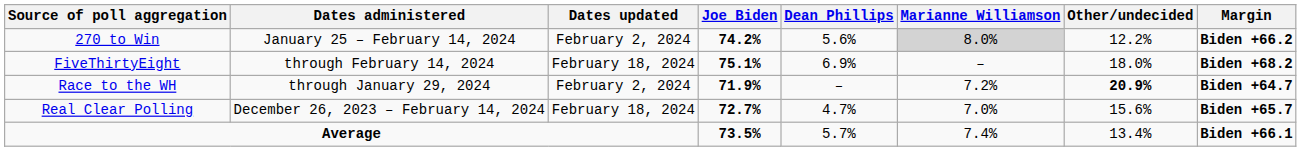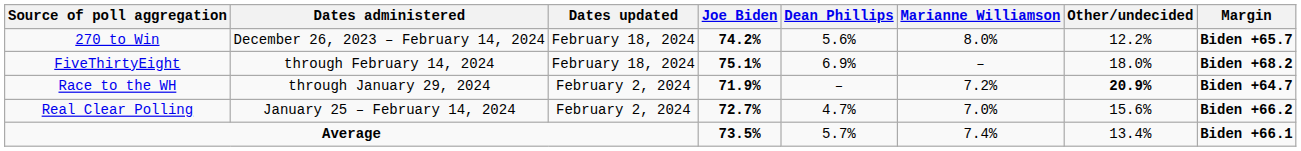270 to Win | Dates administered: January 25 – February 14, 2024 -> December 26, 2023 – February 14, 2024
270 to Win | Dates updated: February 2, 2024 -> February 18, 2024
270 to Win | Marianne Williamson: lightgrey background -> no background
270 to Win | Margin: Biden +66.2 -> Biden +65.7
Real Clear Polling | Dates administered: December 26, 2023 – February 14, 2024 -> January 25 – February 14, 2024
Real Clear Polling | Dates updated: February 18, 2024 -> February 2, 2024
Real Clear Polling | Margin: Biden +65.7 -> Biden +66.2
